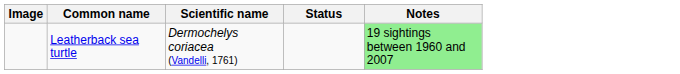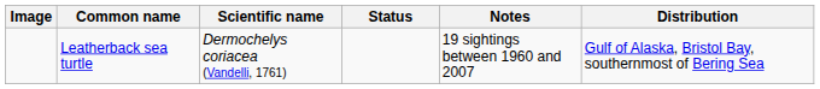+ column: Distribution | Gulf of Alaska, Bristol Bay, southernmost of Bering Sea
Leatherback sea turtle | Notes: lightgreen background -> no background
